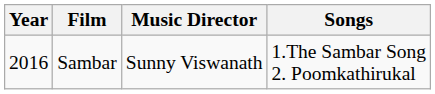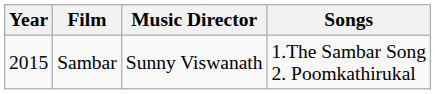Sambar | Year: 2016 -> 2015
